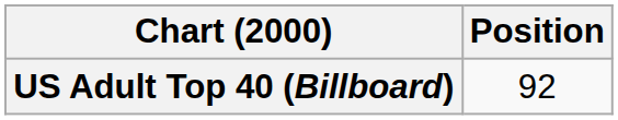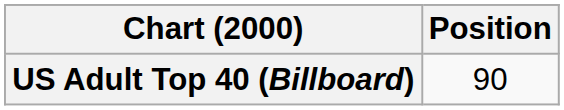US Adult Top 40 (Billboard) | Position: 92 -> 90
